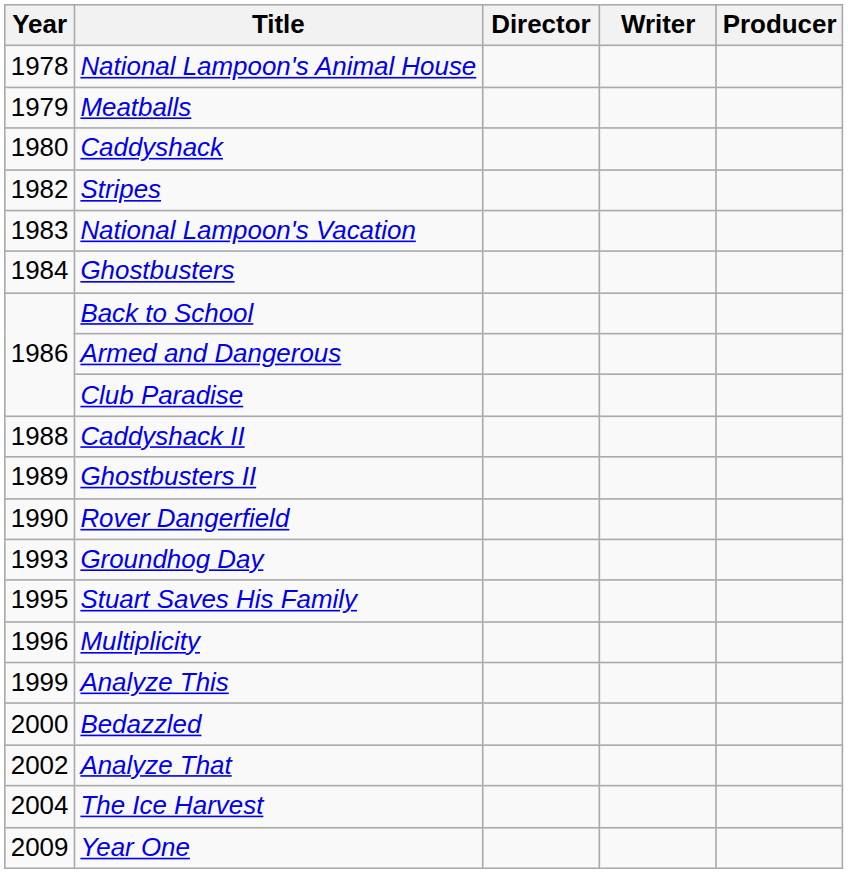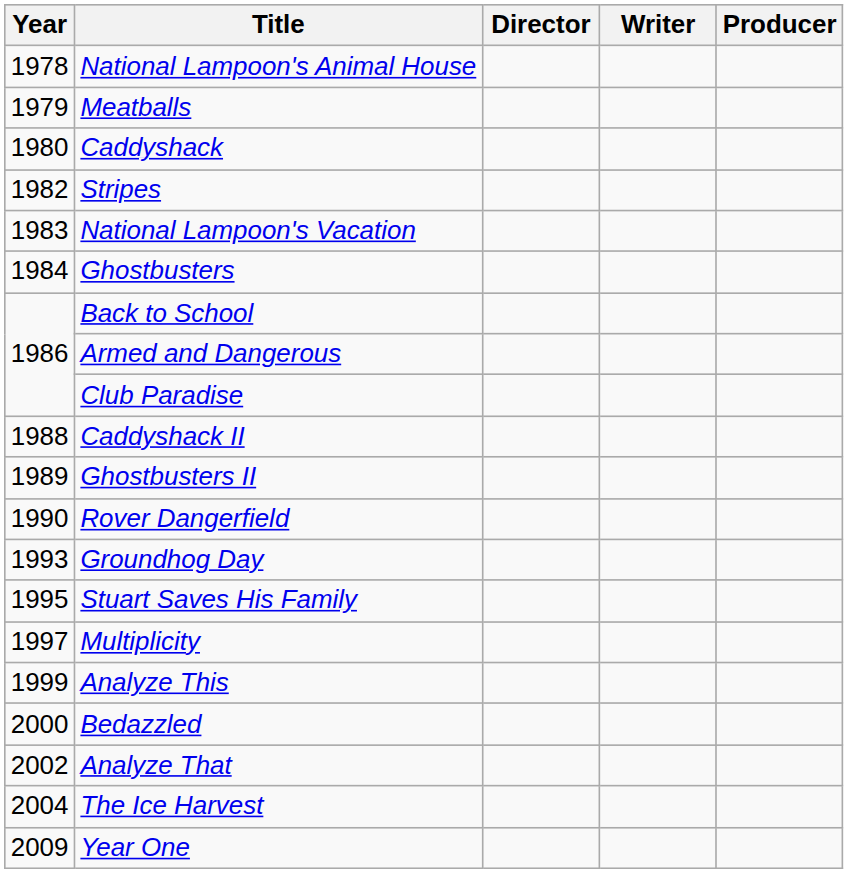Multiplicity | Year: 1996 -> 1997
